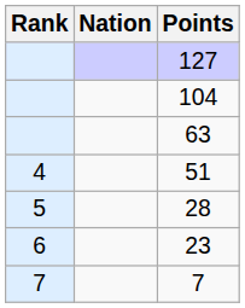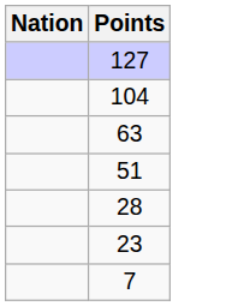- column: Rank | 4 | 5 | 6 | 7
